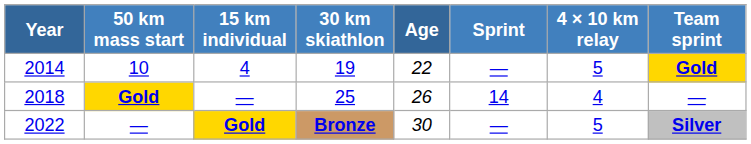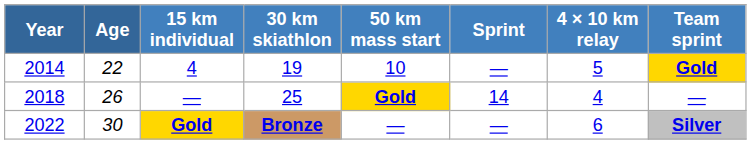columns swapped: Age <-> 50 km mass start
2022 | 4 × 10 km relay: 5 -> 6
